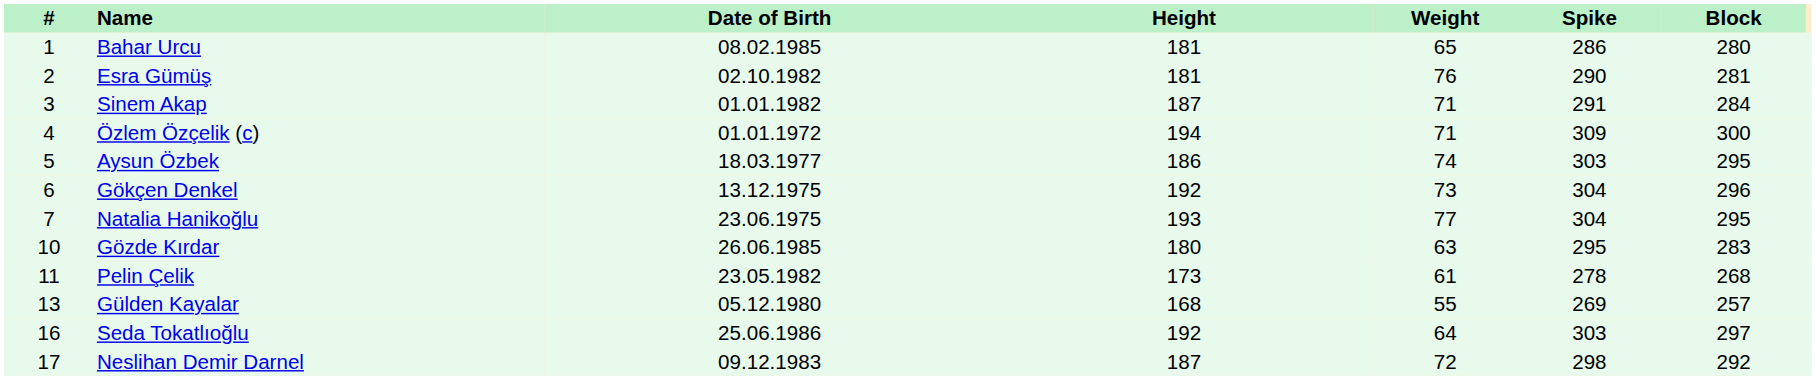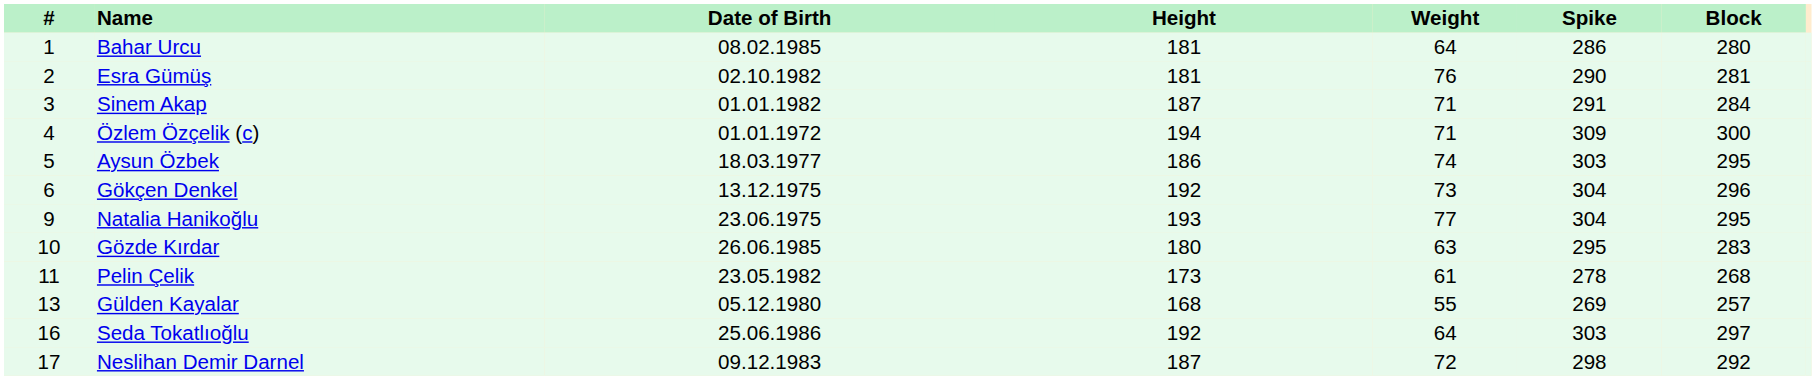Bahar Urcu | Weight: 65 -> 64
Natalia Hanikoğlu | #: 7 -> 9
